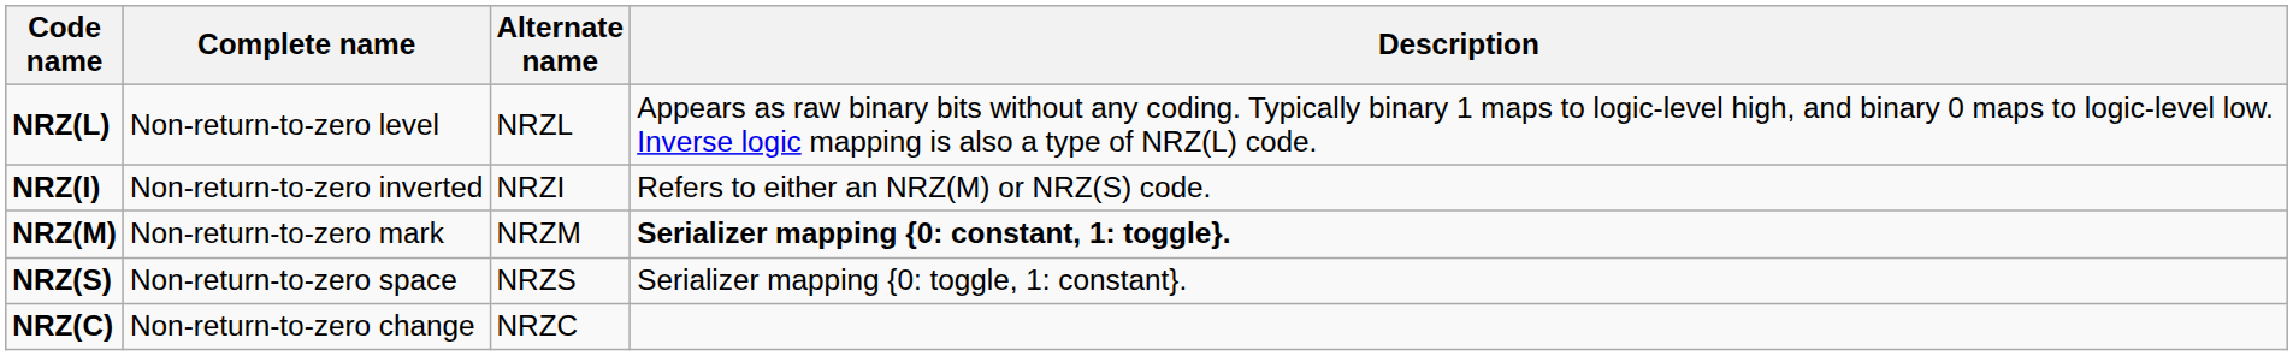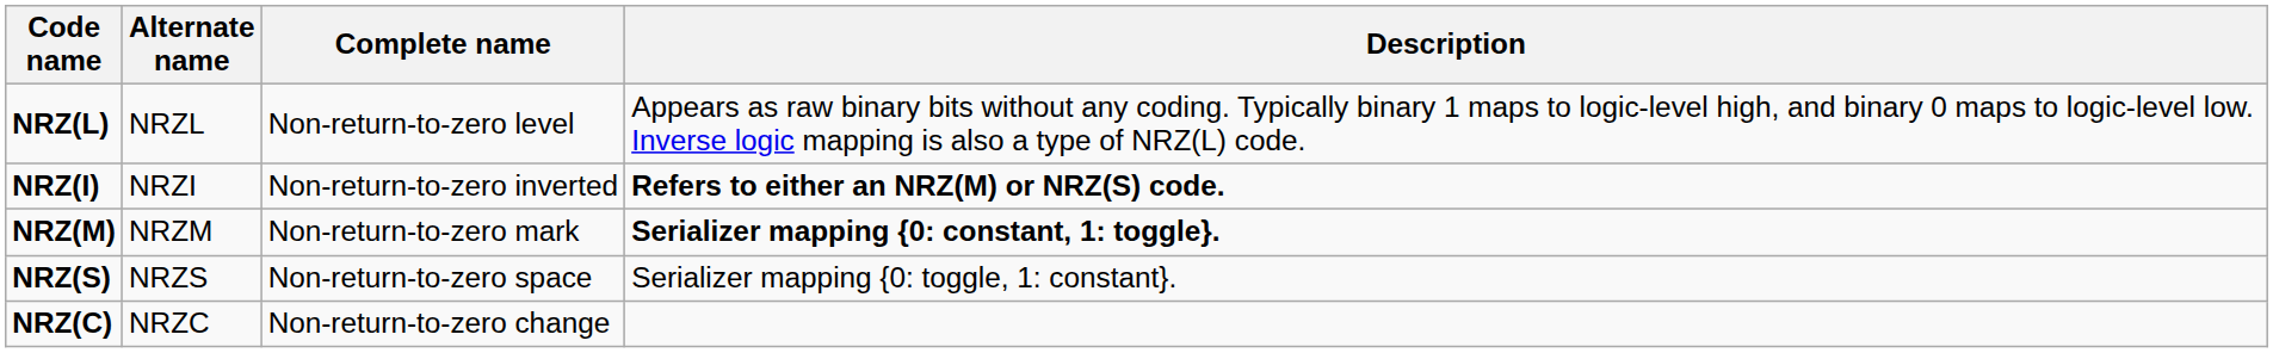columns swapped: Alternate name <-> Complete name
NRZ(I) | Description: normal -> bold
